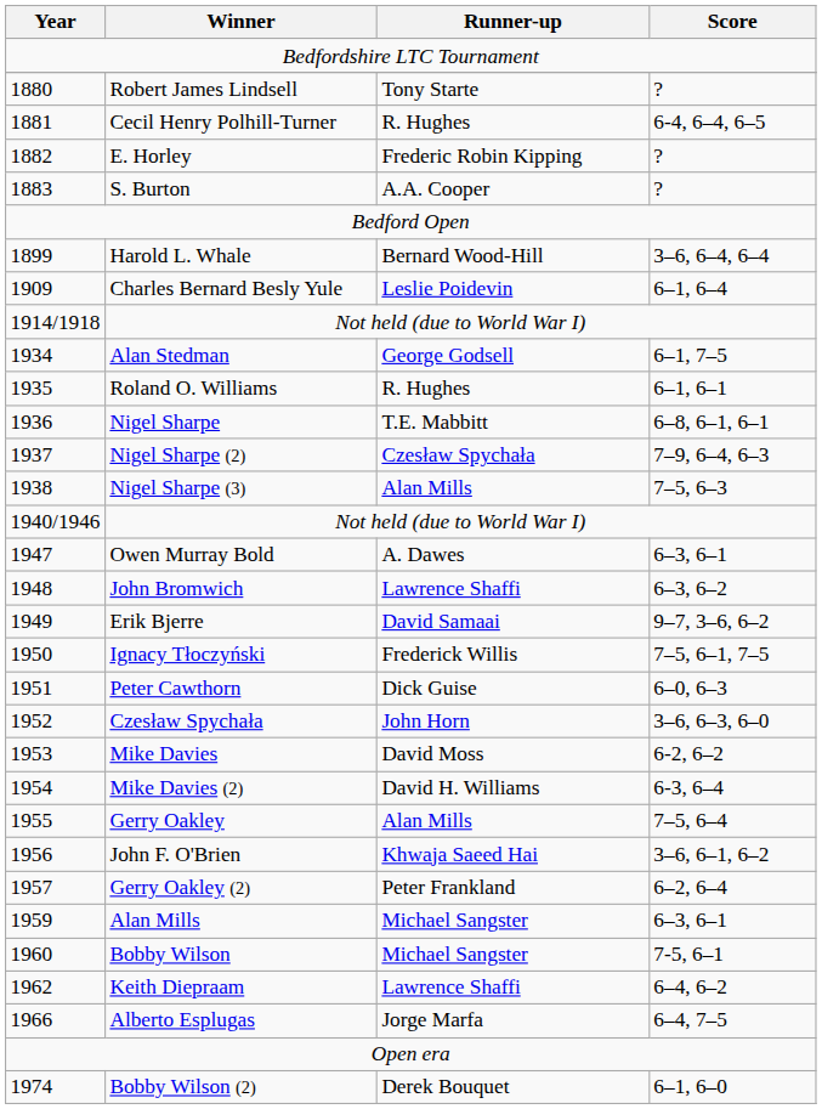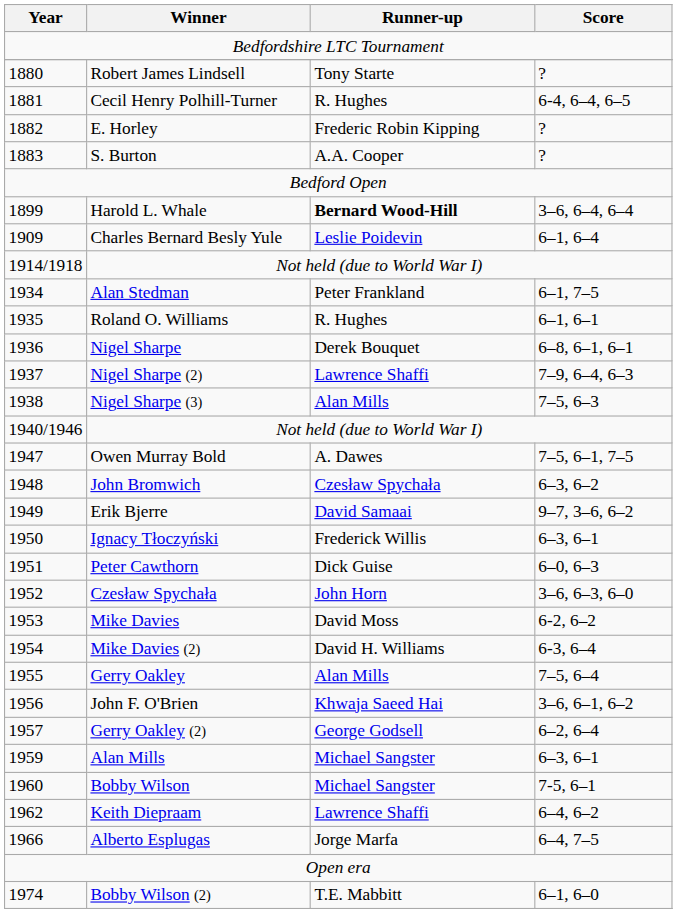Harold L. Whale | Runner-up: normal -> bold
Alan Stedman | Runner-up: George Godsell -> Peter Frankland
Nigel Sharpe | Runner-up: T.E. Mabbitt -> Derek Bouquet
Nigel Sharpe (2) | Runner-up: Czesław Spychała -> Lawrence Shaffi
Owen Murray Bold | Score: 6–3, 6–1 -> 7–5, 6–1, 7–5
John Bromwich | Runner-up: Lawrence Shaffi -> Czesław Spychała
Ignacy Tłoczyński | Score: 7–5, 6–1, 7–5 -> 6–3, 6–1
Gerry Oakley (2) | Runner-up: Peter Frankland -> George Godsell
Bobby Wilson (2) | Runner-up: Derek Bouquet -> T.E. Mabbitt
